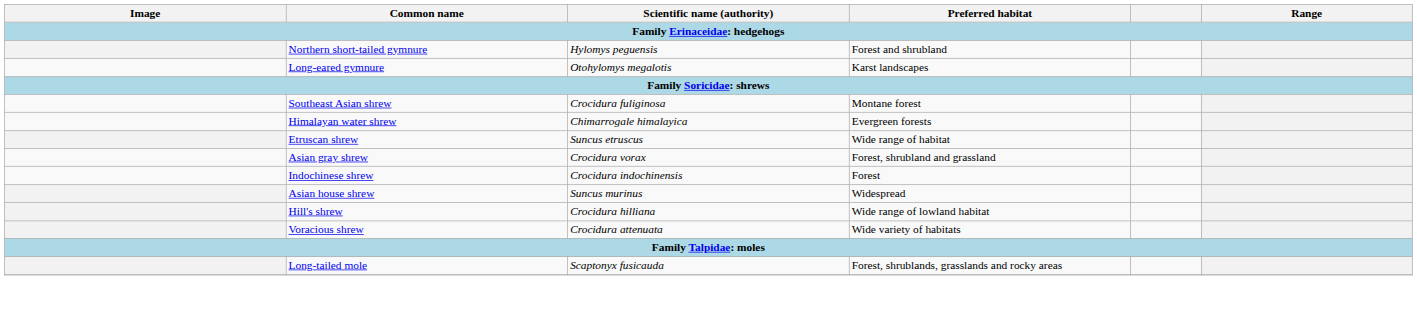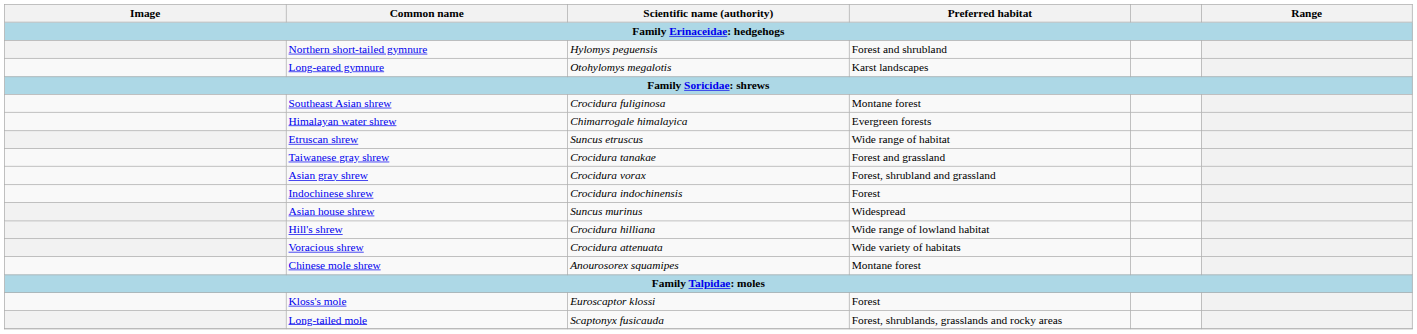+ row: Taiwanese gray shrew | Crocidura tanakae | Forest and grassland
+ row: Chinese mole shrew | Anourosorex squamipes | Montane forest
+ row: Kloss's mole | Euroscaptor klossi | Forest
